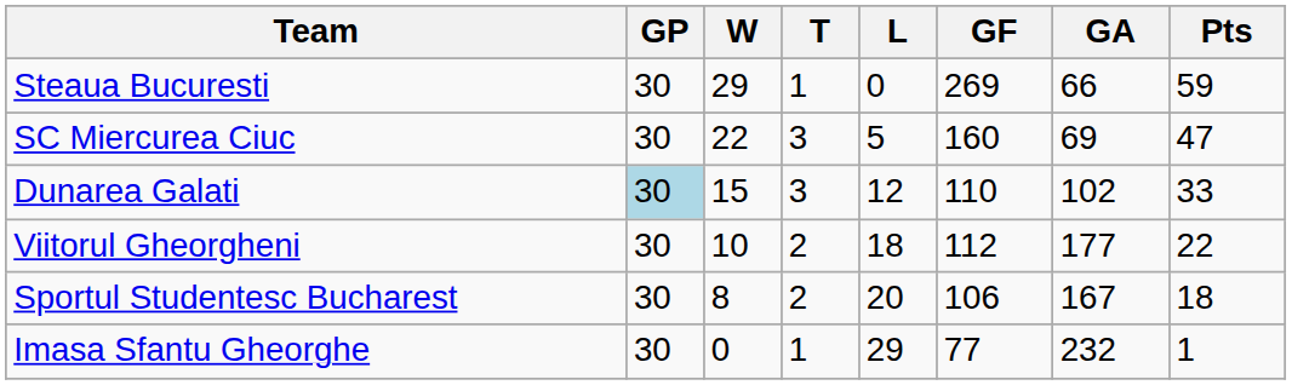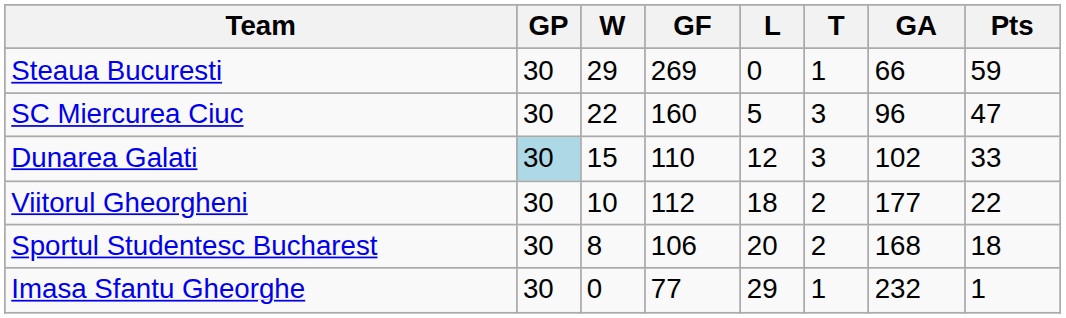columns swapped: T <-> GF
SC Miercurea Ciuc | GA: 69 -> 96
Sportul Studentesc Bucharest | GA: 167 -> 168
